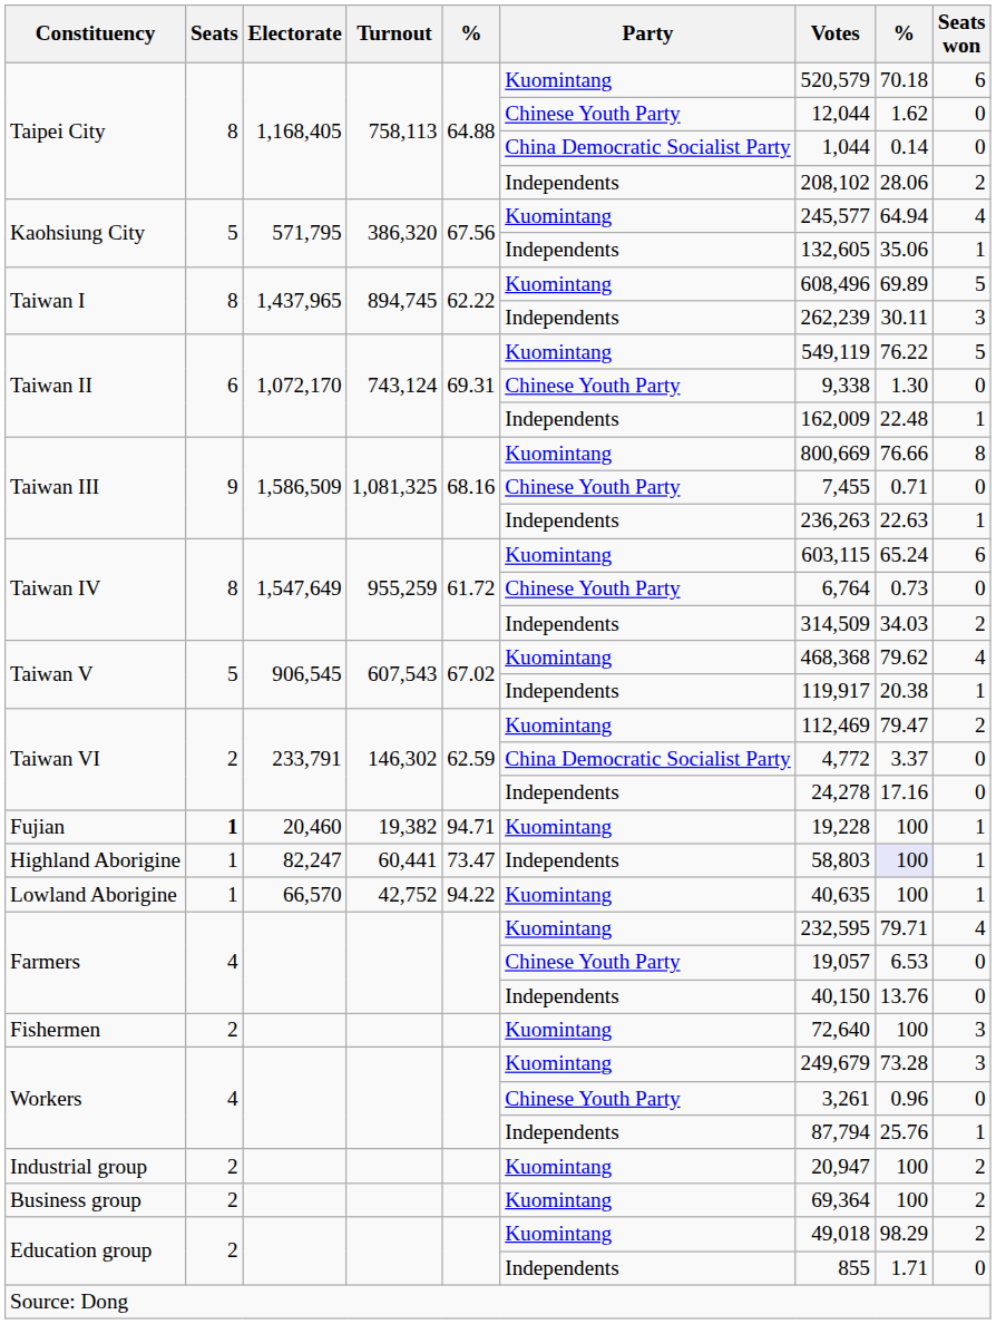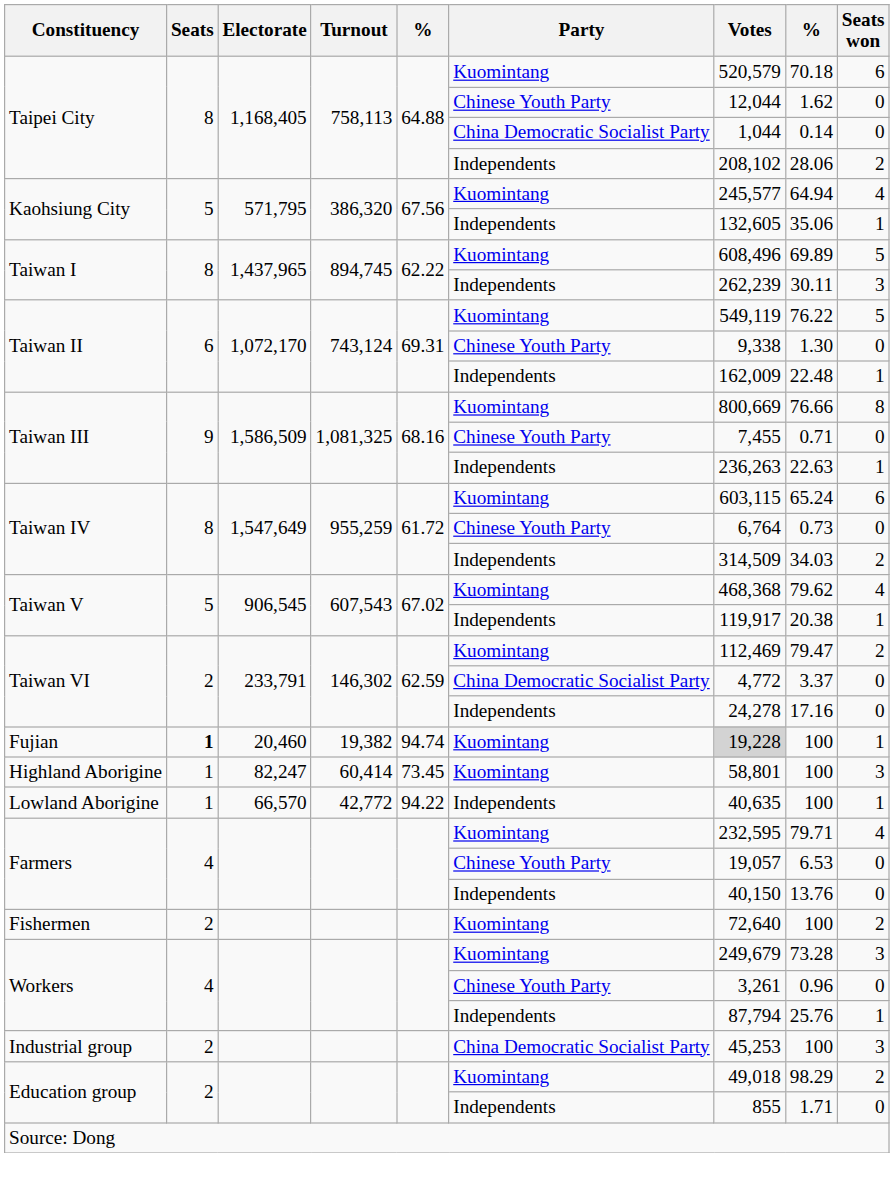Fujian | column 5: 94.71 -> 94.74
Fujian | Votes: no background -> lightgrey background
Highland Aborigine | Turnout: 60,441 -> 60,414
Highland Aborigine | column 5: 73.47 -> 73.45
Highland Aborigine | Party: Independents -> Kuomintang
Highland Aborigine | Votes: 58,803 -> 58,801
Highland Aborigine | column 8: lavender background -> no background
Highland Aborigine | Seats won: 1 -> 3
Lowland Aborigine | Turnout: 42,752 -> 42,772
Lowland Aborigine | Party: Kuomintang -> Independents
Fishermen | Seats won: 3 -> 2
Industrial group | Party: Kuomintang -> China Democratic Socialist Party
Industrial group | Votes: 20,947 -> 45,253
Industrial group | Seats won: 2 -> 3
- row: Business group | 2 | Kuomintang | 69,364 | 100 | 2
